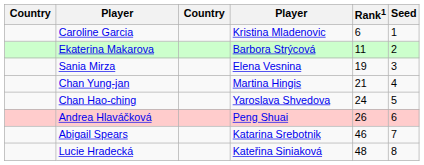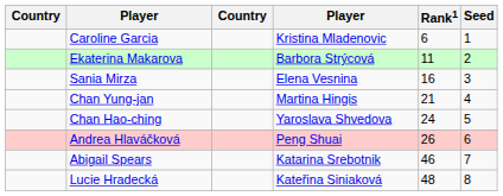Sania Mirza | Rank1: 19 -> 16
